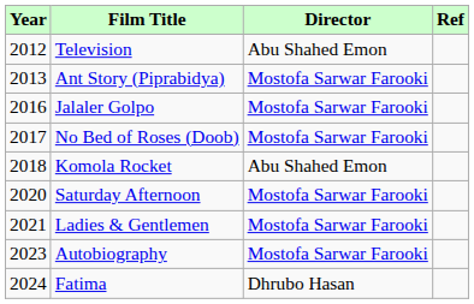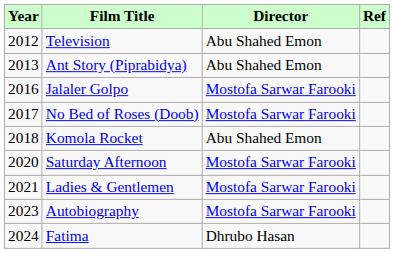Ant Story (Piprabidya) | Director: Mostofa Sarwar Farooki -> Abu Shahed Emon
